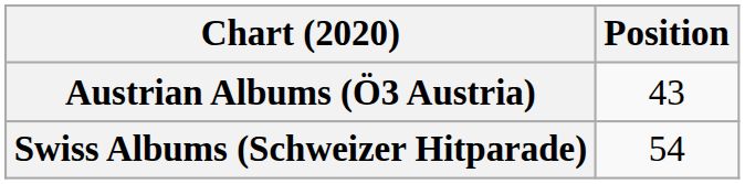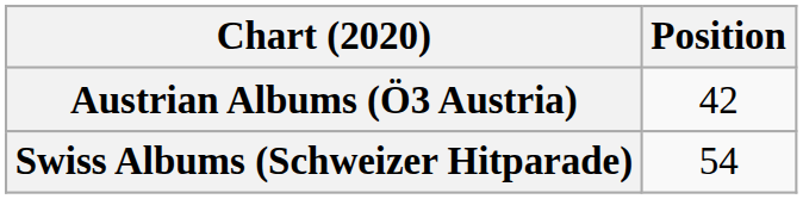Austrian Albums (Ö3 Austria) | Position: 43 -> 42
